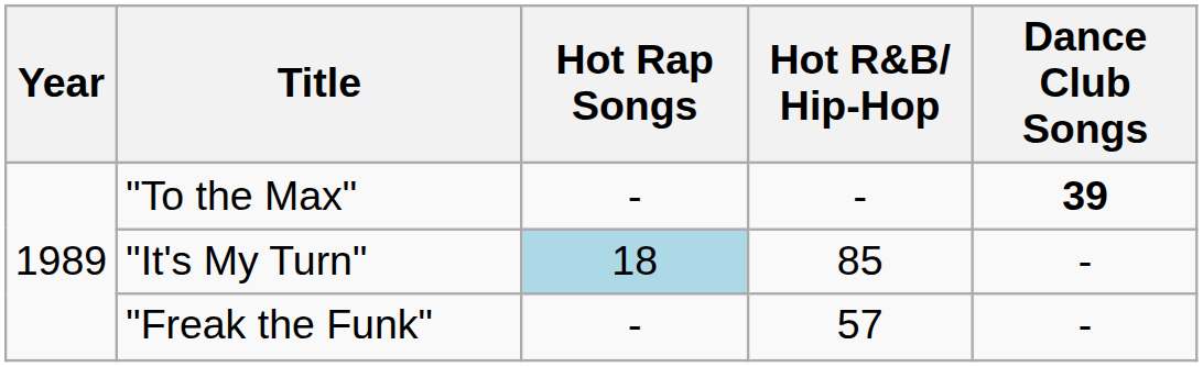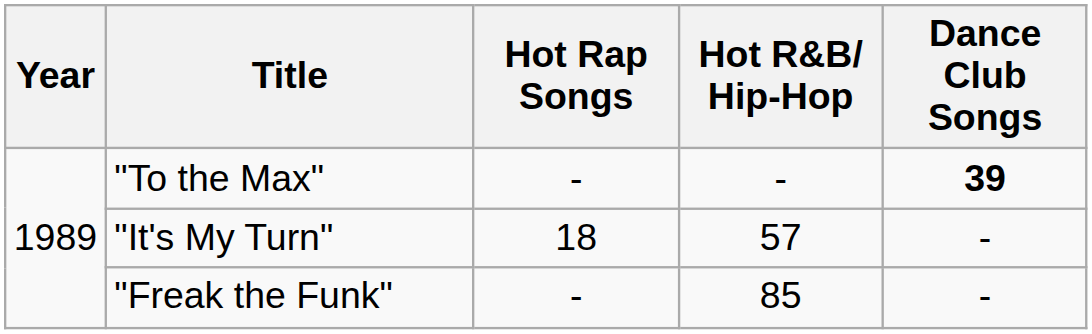"It's My Turn" | Hot Rap Songs: lightblue background -> no background
"It's My Turn" | Hot R&B/ Hip-Hop: 85 -> 57
"Freak the Funk" | Hot R&B/ Hip-Hop: 57 -> 85
